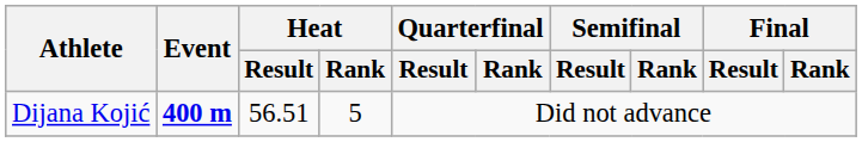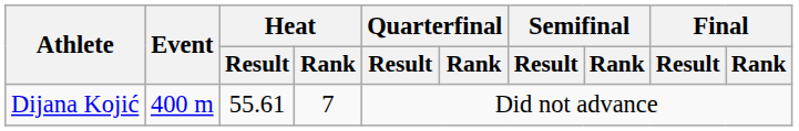Dijana Kojić | Event: bold -> normal
Dijana Kojić | Heat / Result: 56.51 -> 55.61
Dijana Kojić | Heat / Rank: 5 -> 7
